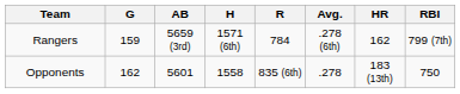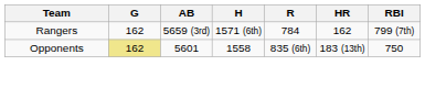- column: Avg. | .278 (6th) | .278
Rangers | G: 159 -> 162
Opponents | G: no background -> khaki background
